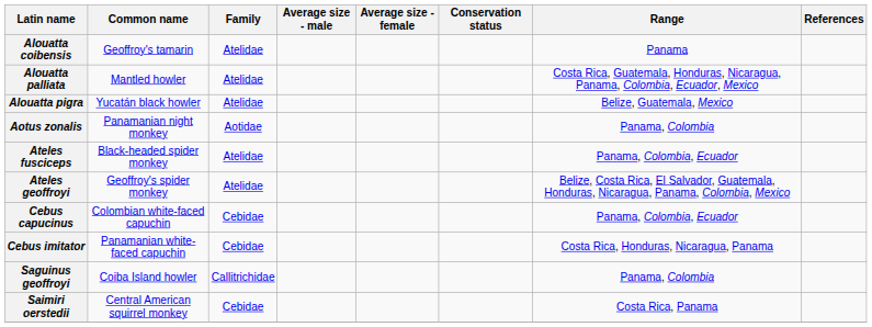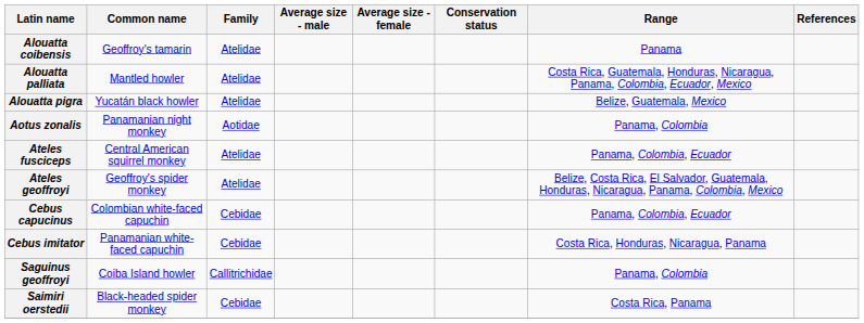Ateles fusciceps | Common name: Black-headed spider monkey -> Central American squirrel monkey
Saimiri oerstedii | Common name: Central American squirrel monkey -> Black-headed spider monkey
